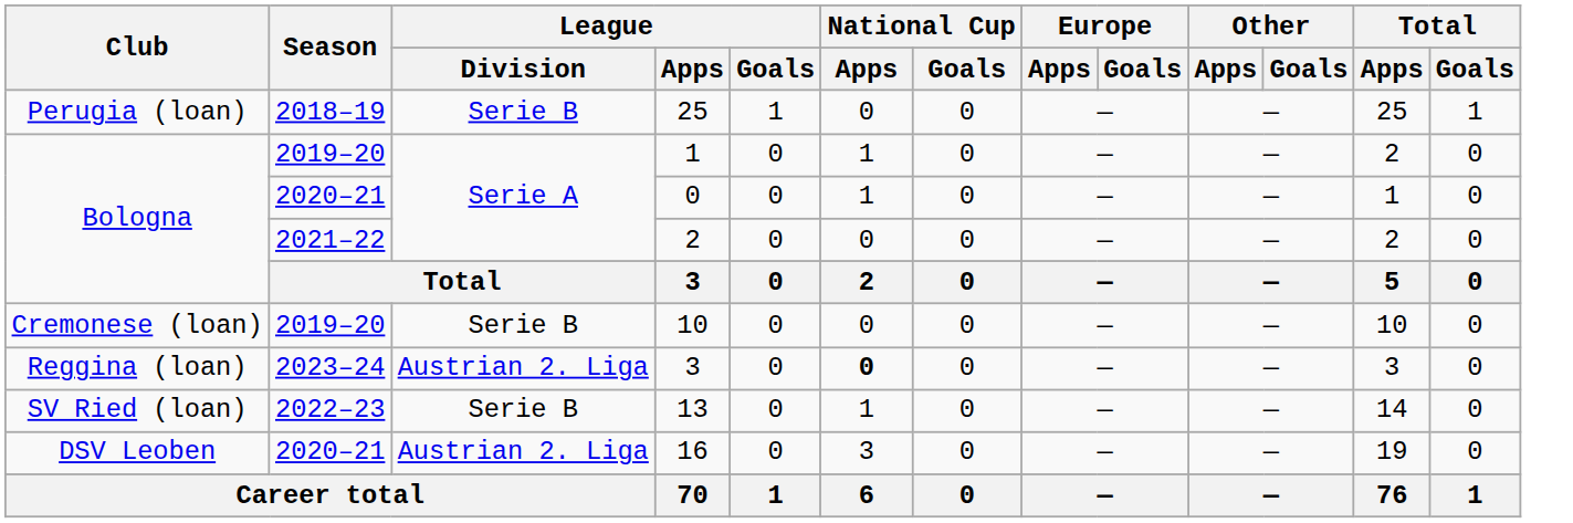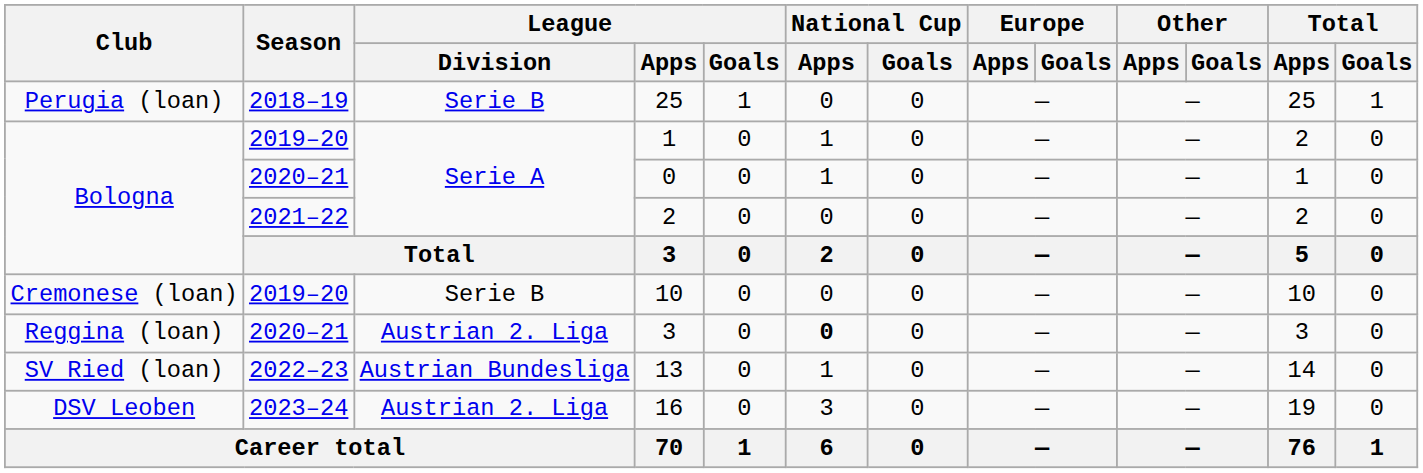Reggina (loan) / 3 | Season: 2023–24 -> 2020–21
13 | League / Division: Serie B -> Austrian Bundesliga
16 | Season: 2020–21 -> 2023–24
